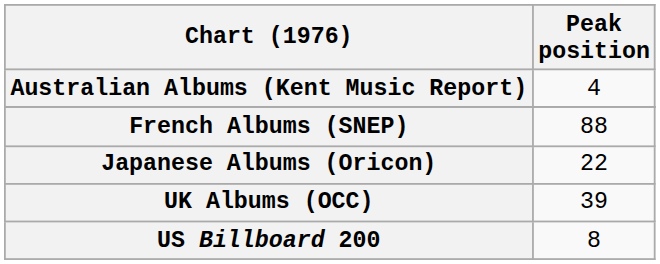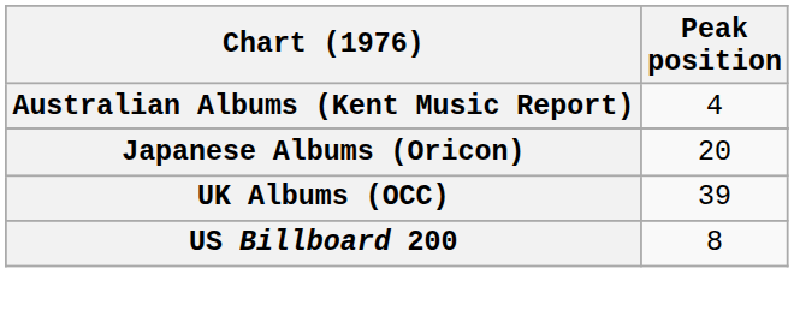- row: French Albums (SNEP) | 88
Japanese Albums (Oricon) | Peak position: 22 -> 20
